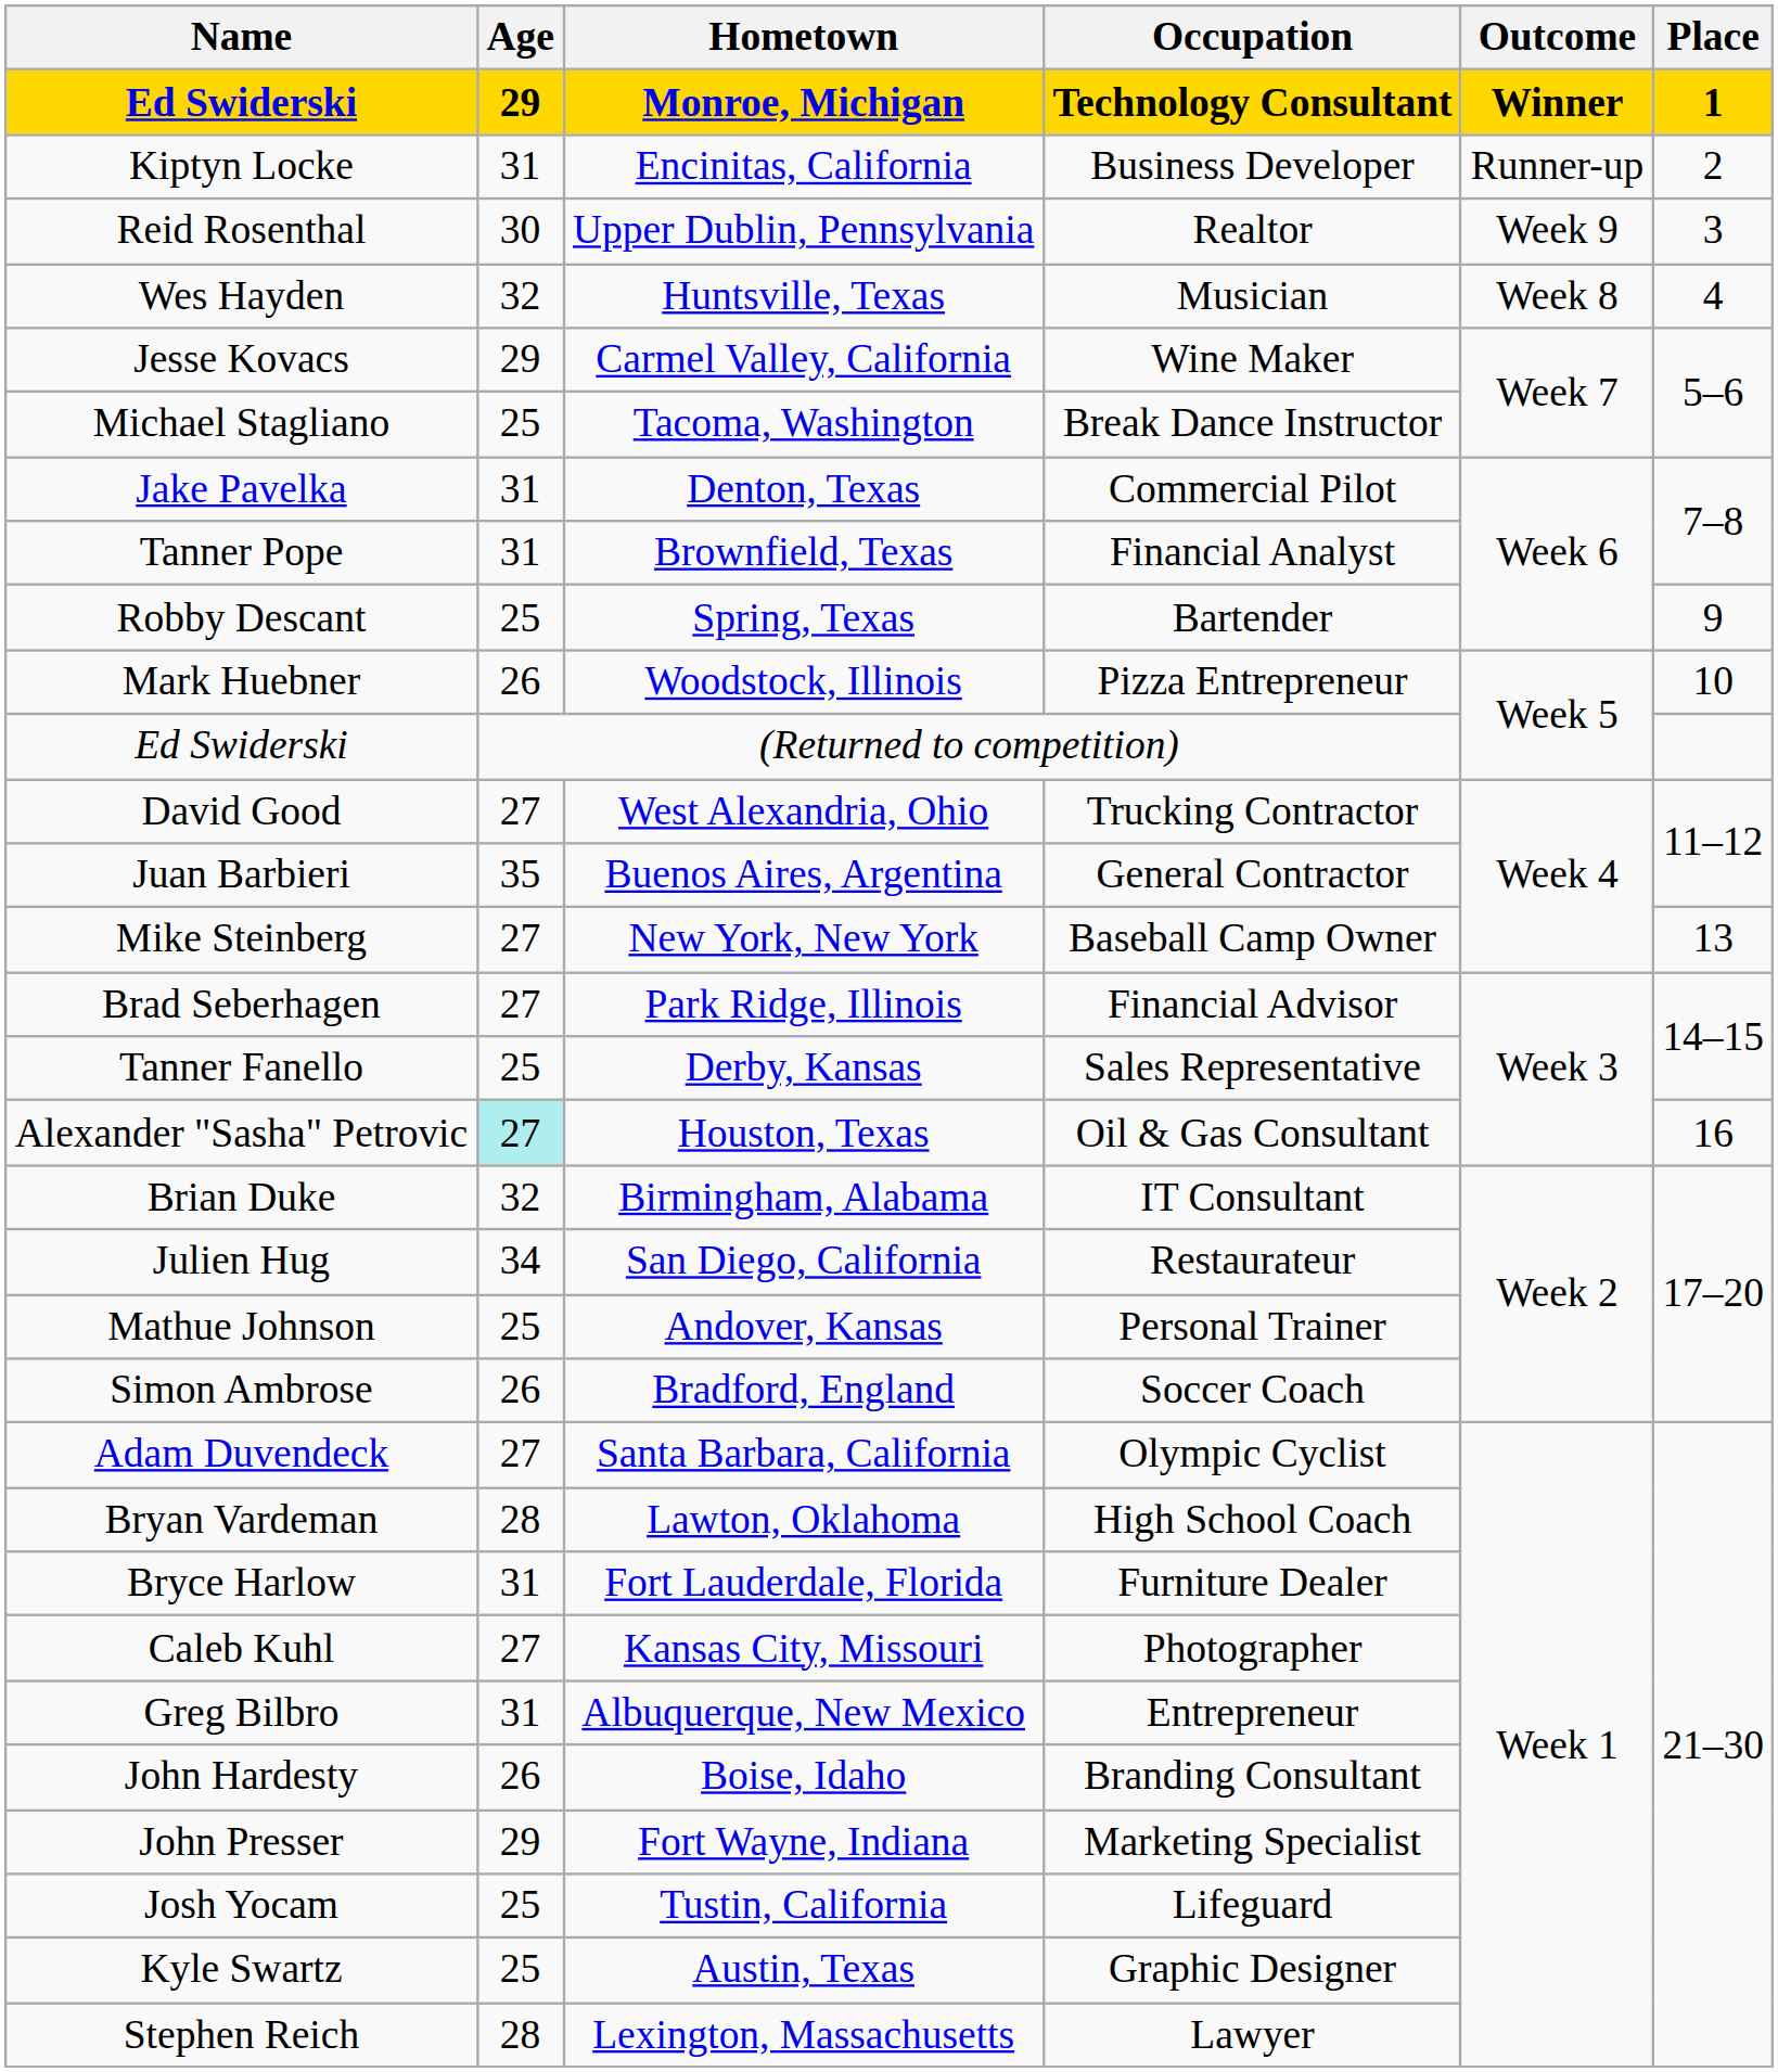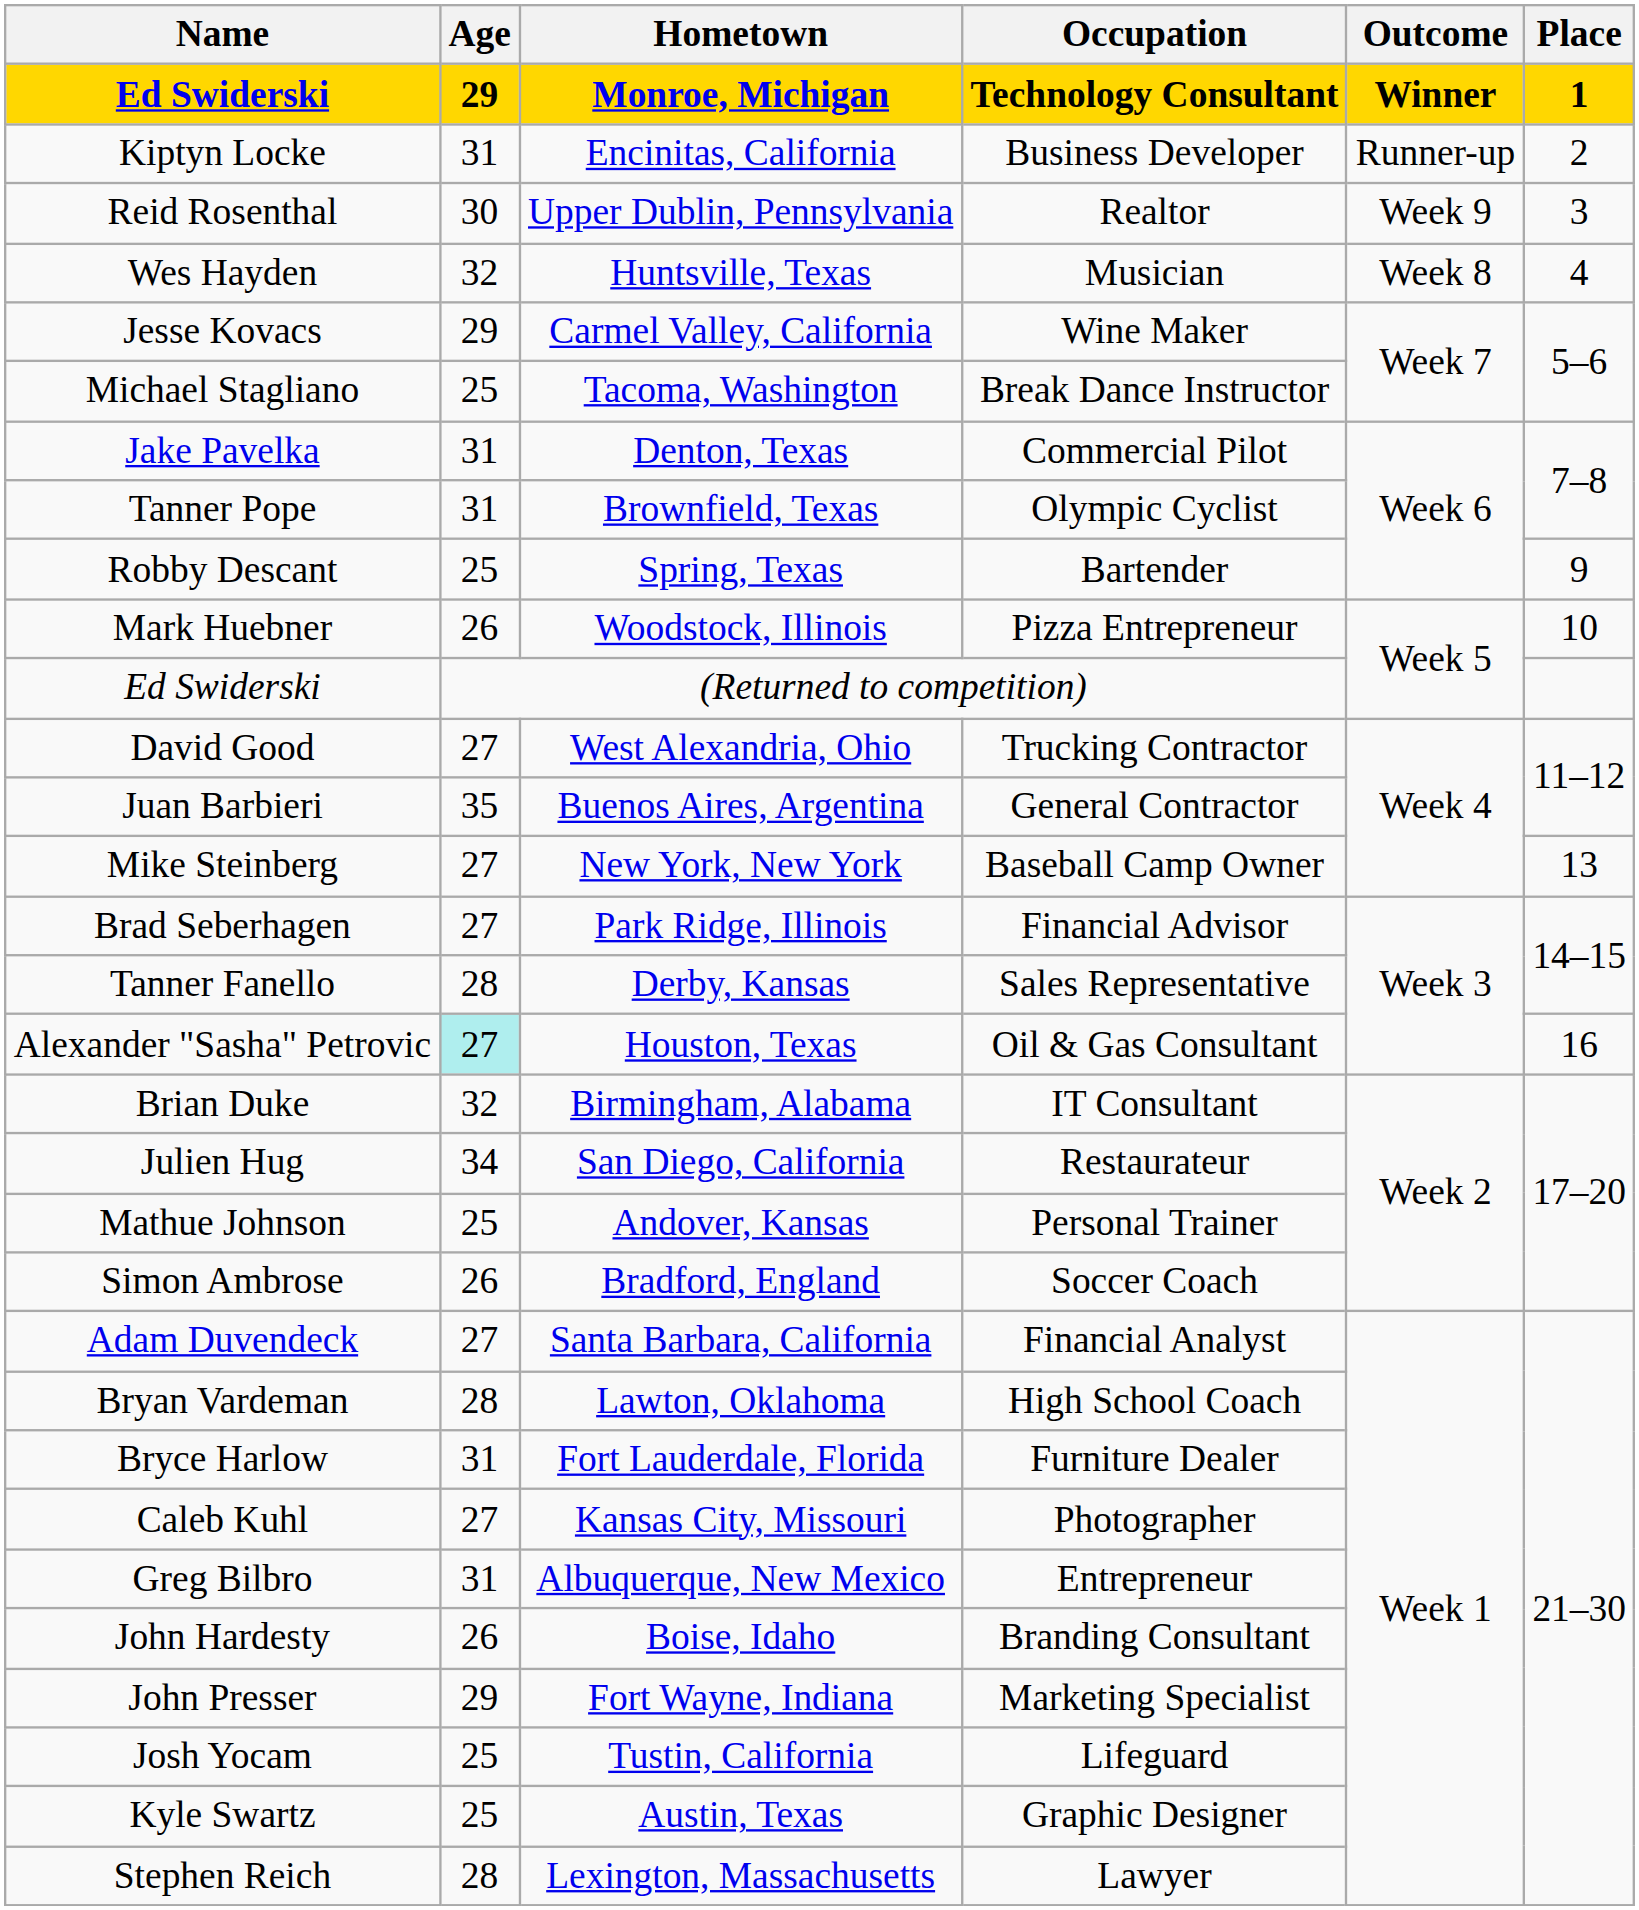Brownfield, Texas | Occupation: Financial Analyst -> Olympic Cyclist
Derby, Kansas | Age: 25 -> 28
Santa Barbara, California | Occupation: Olympic Cyclist -> Financial Analyst
